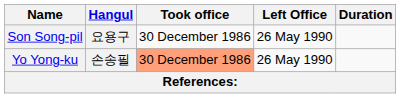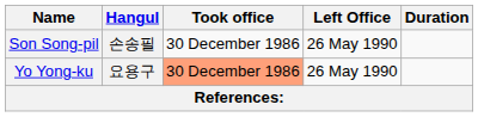Son Song-pil | Hangul: 요용구 -> 손송필
Yo Yong-ku | Hangul: 손송필 -> 요용구
